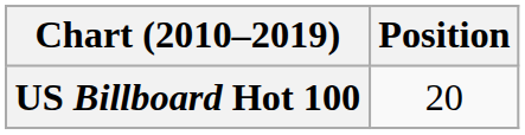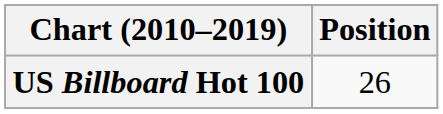US Billboard Hot 100 | Position: 20 -> 26
